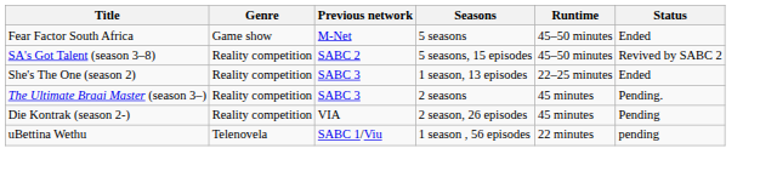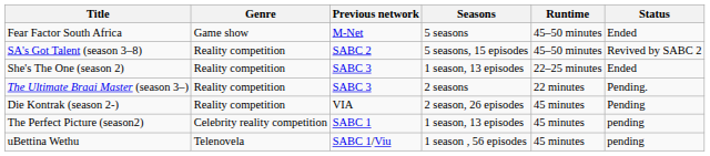The Ultimate Braai Master (season 3–) | Runtime: 45 minutes -> 22 minutes
+ row: The Perfect Picture (season2) | Celebrity reality competition | SABC 1 | 1 season, 13 episodes | 45 minutes | pending
uBettina Wethu | Runtime: 22 minutes -> 45 minutes
